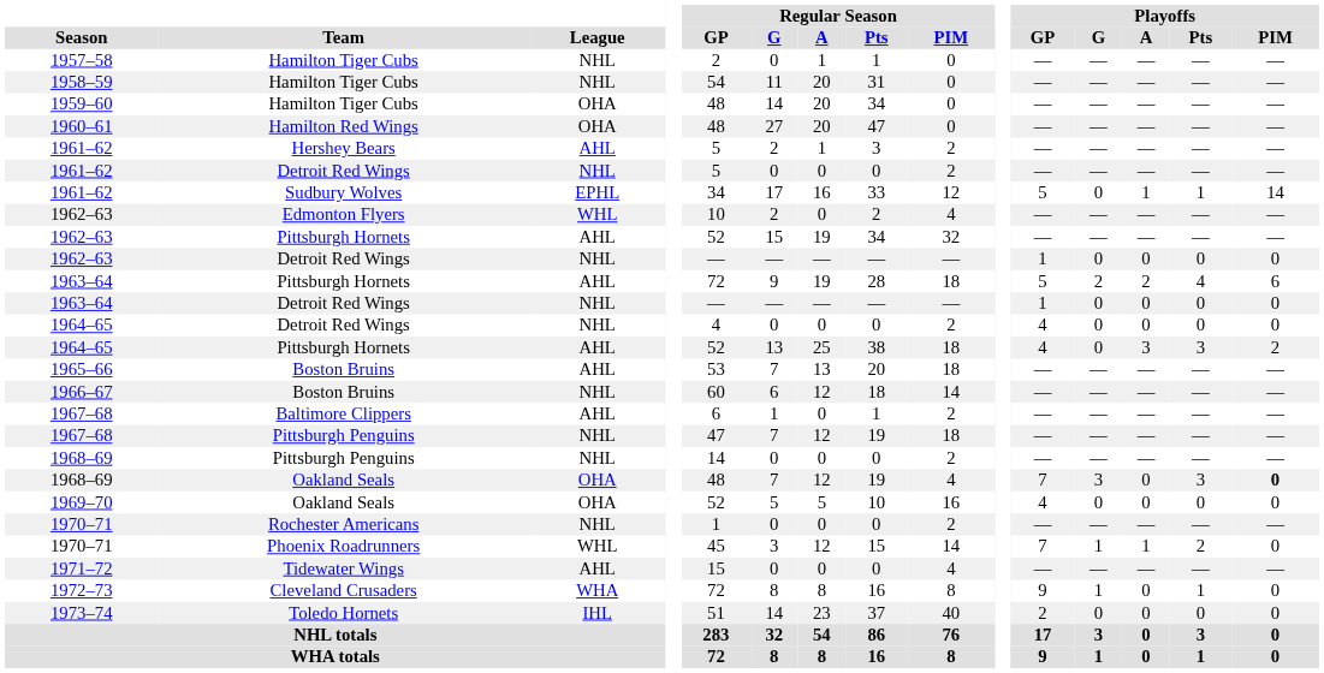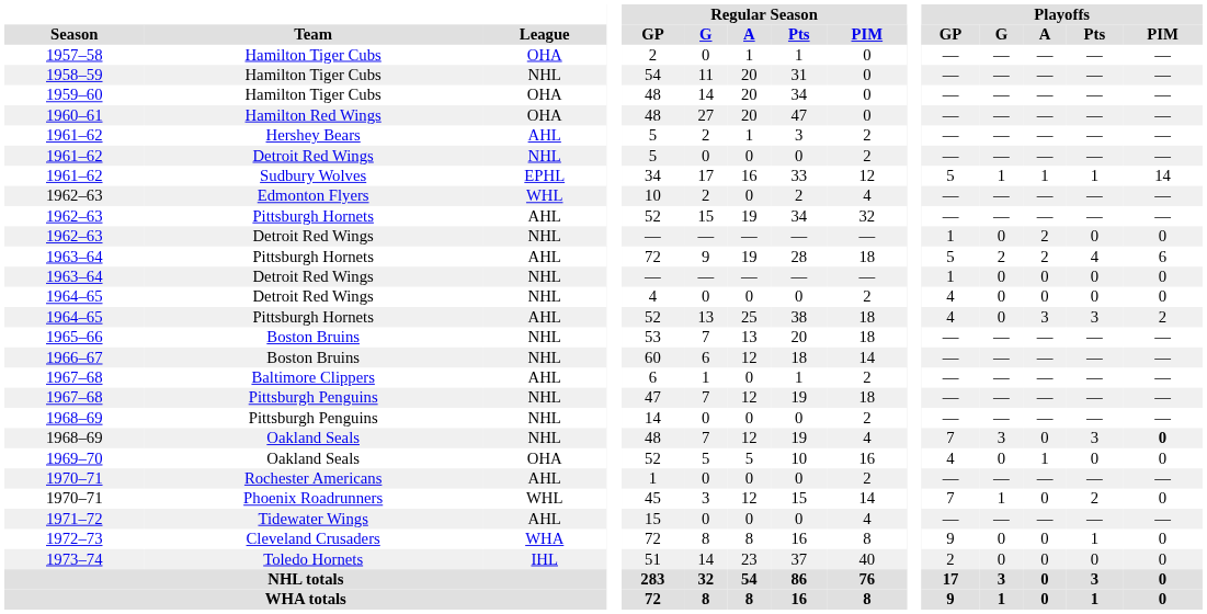1957–58 | League: NHL -> OHA
1961–62 / Sudbury Wolves | Playoffs / G: 0 -> 1
1962–63 / Detroit Red Wings | Playoffs / A: 0 -> 2
1965–66 | League: AHL -> NHL
1968–69 / Oakland Seals | League: OHA -> NHL
1969–70 | Playoffs / A: 0 -> 1
1970–71 / Rochester Americans | League: NHL -> AHL
1970–71 / Phoenix Roadrunners | Playoffs / A: 1 -> 0
1972–73 | Playoffs / G: 1 -> 0
